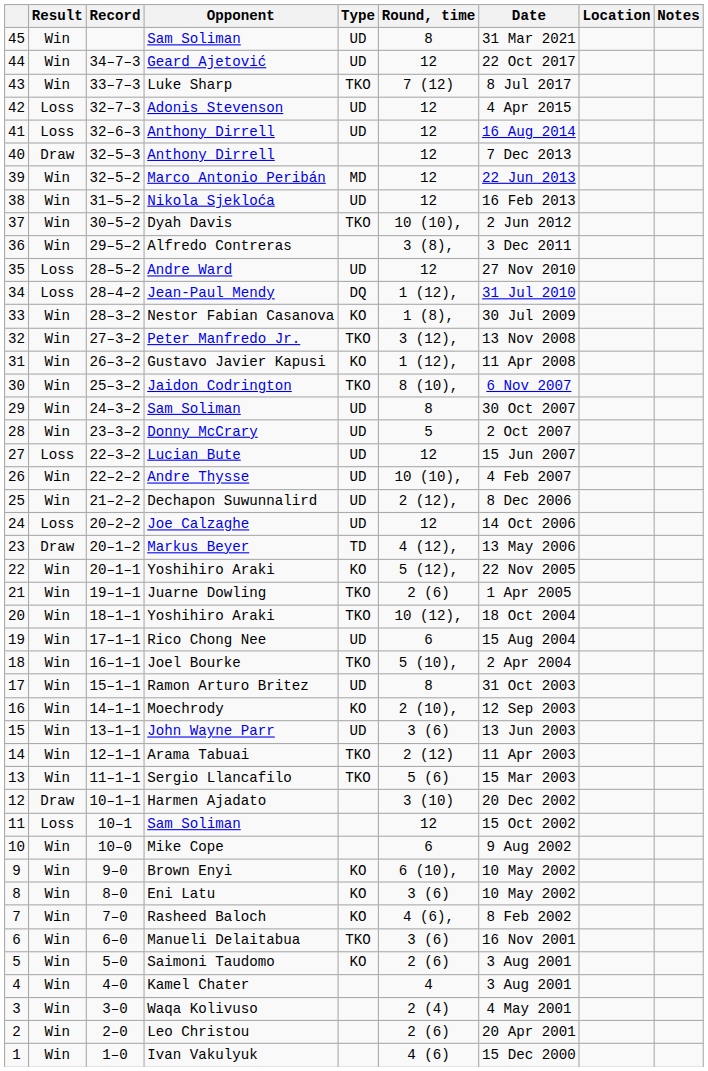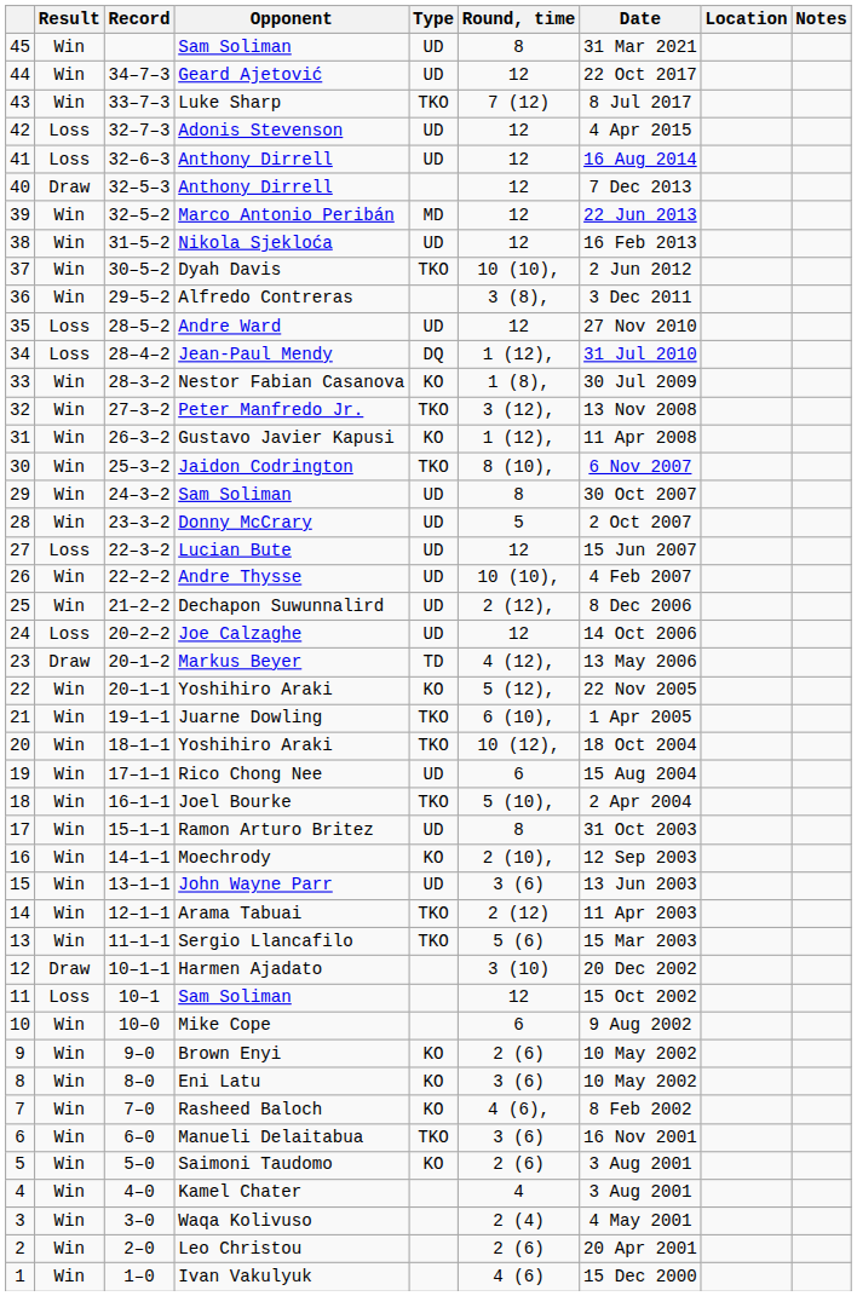Juarne Dowling | Round, time: 2 (6) -> 6 (10),
Brown Enyi | Round, time: 6 (10), -> 2 (6)
